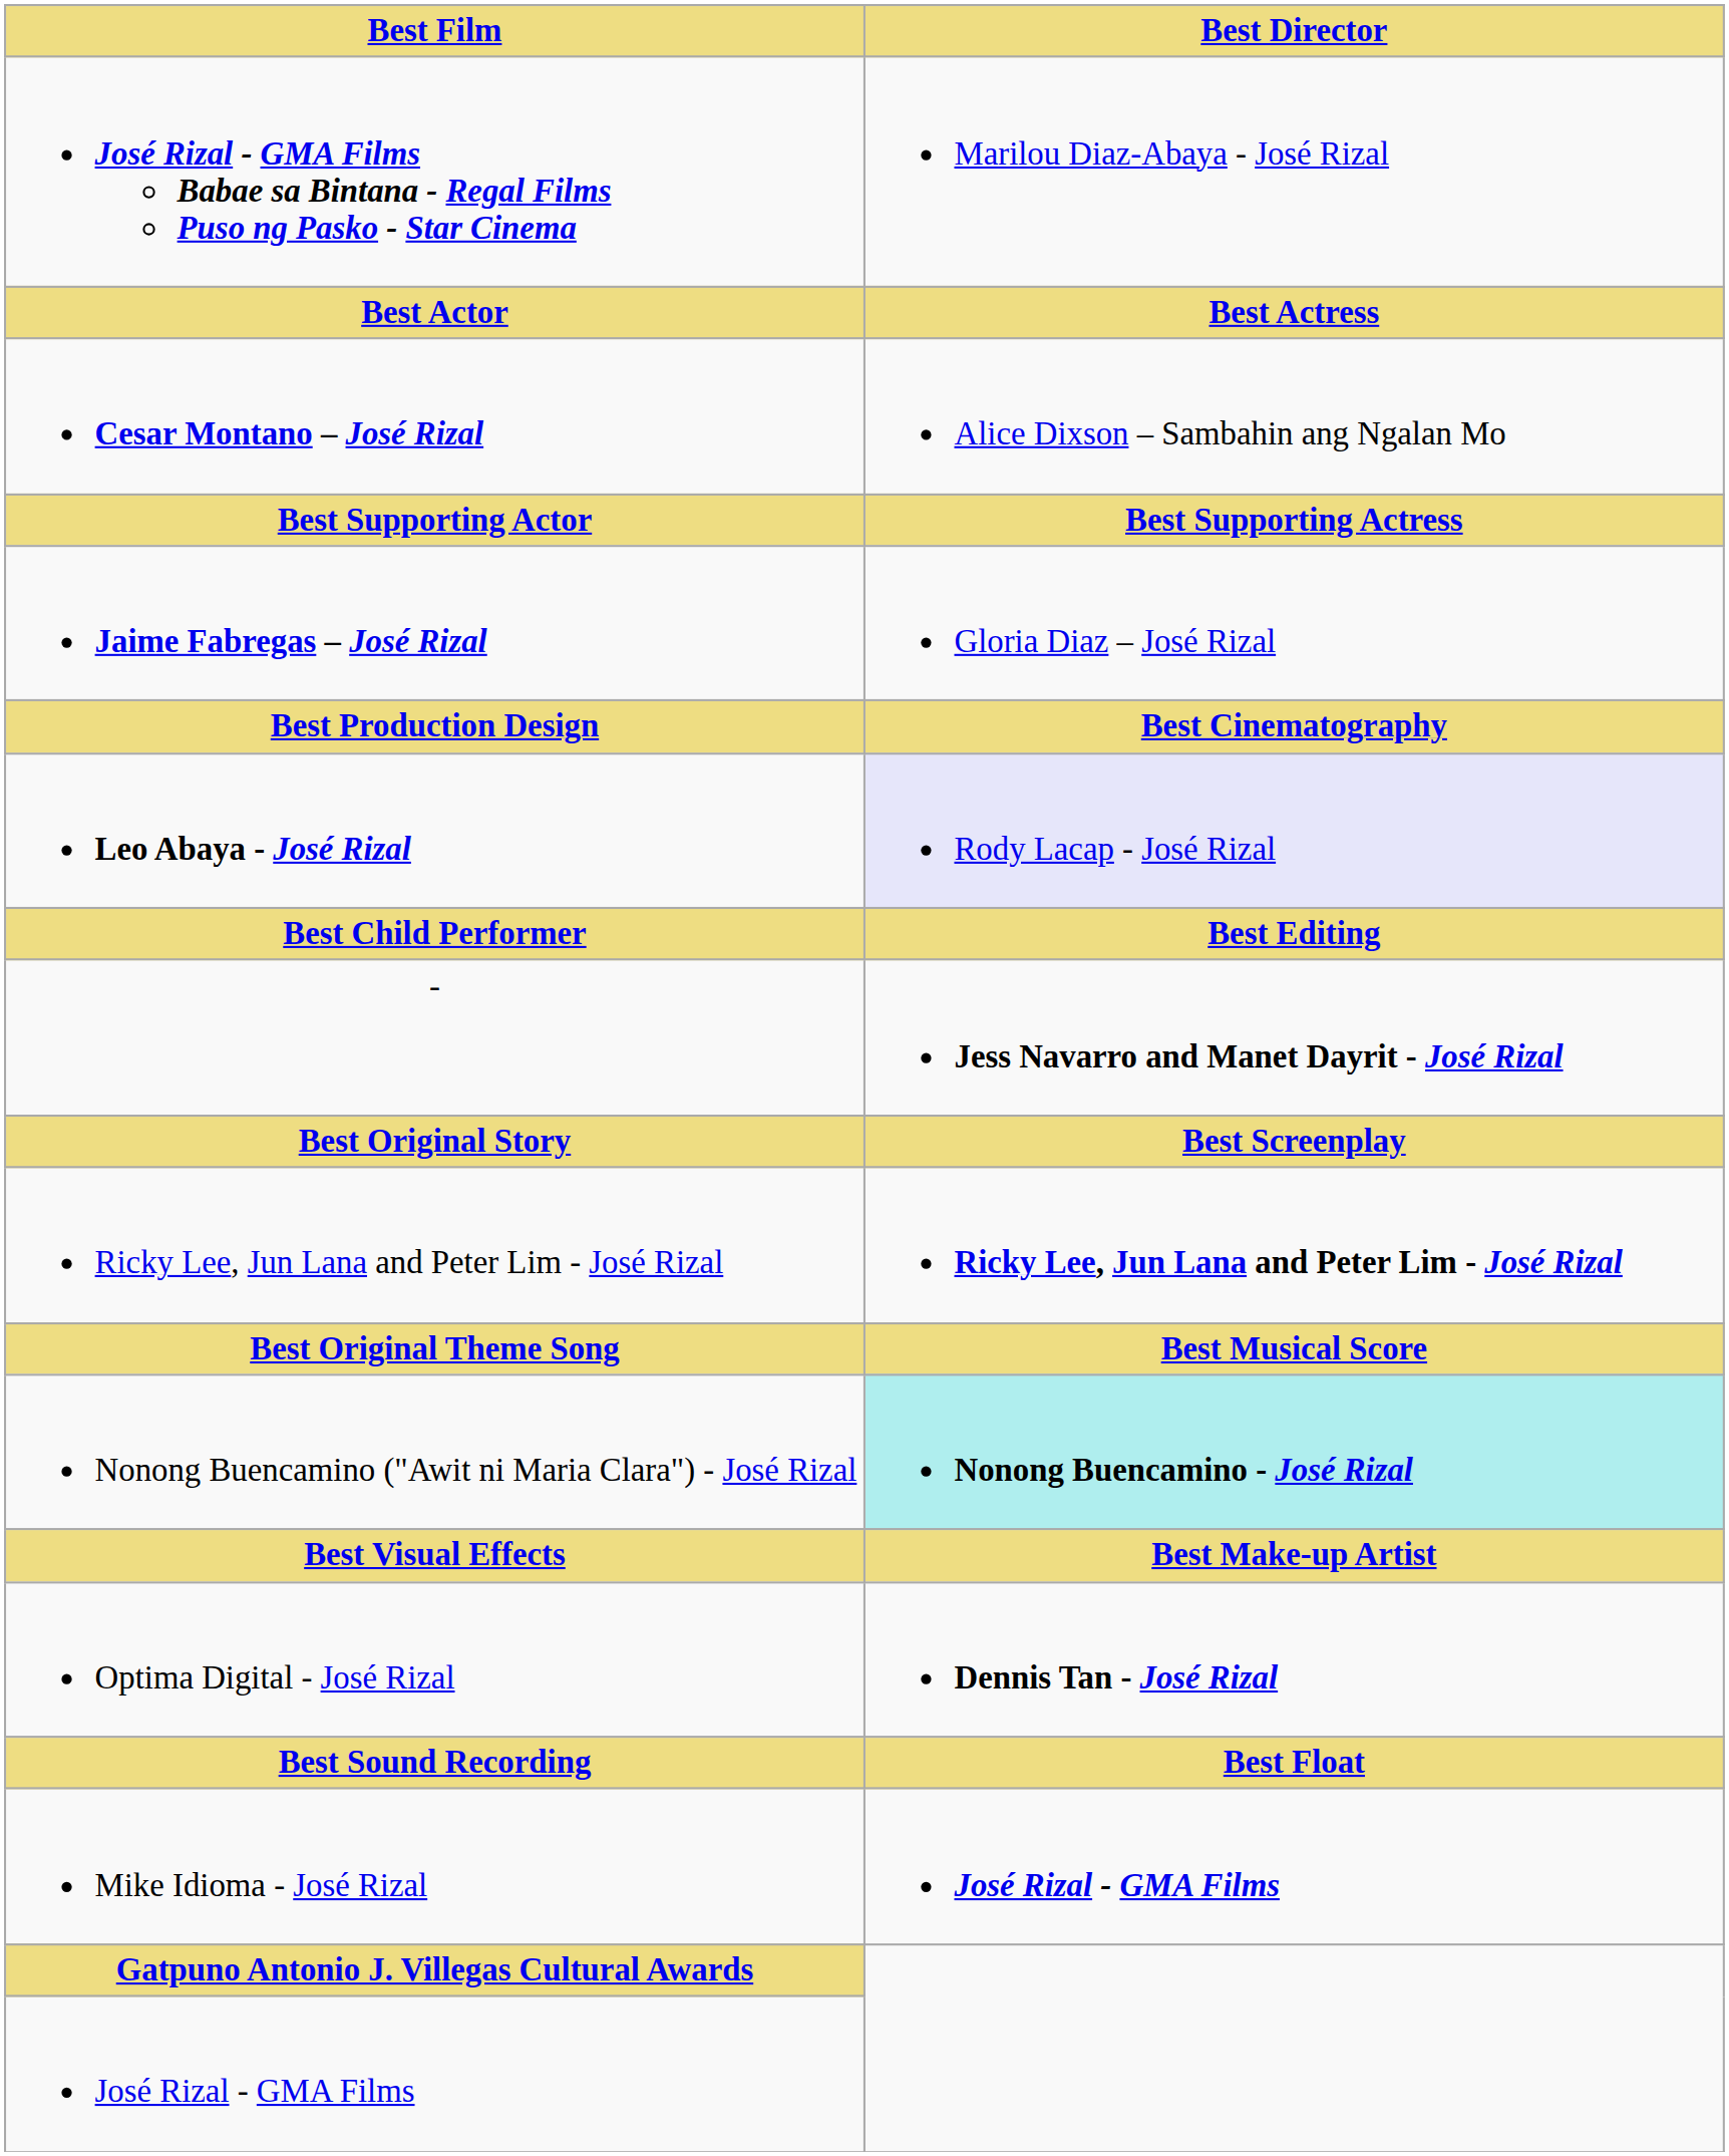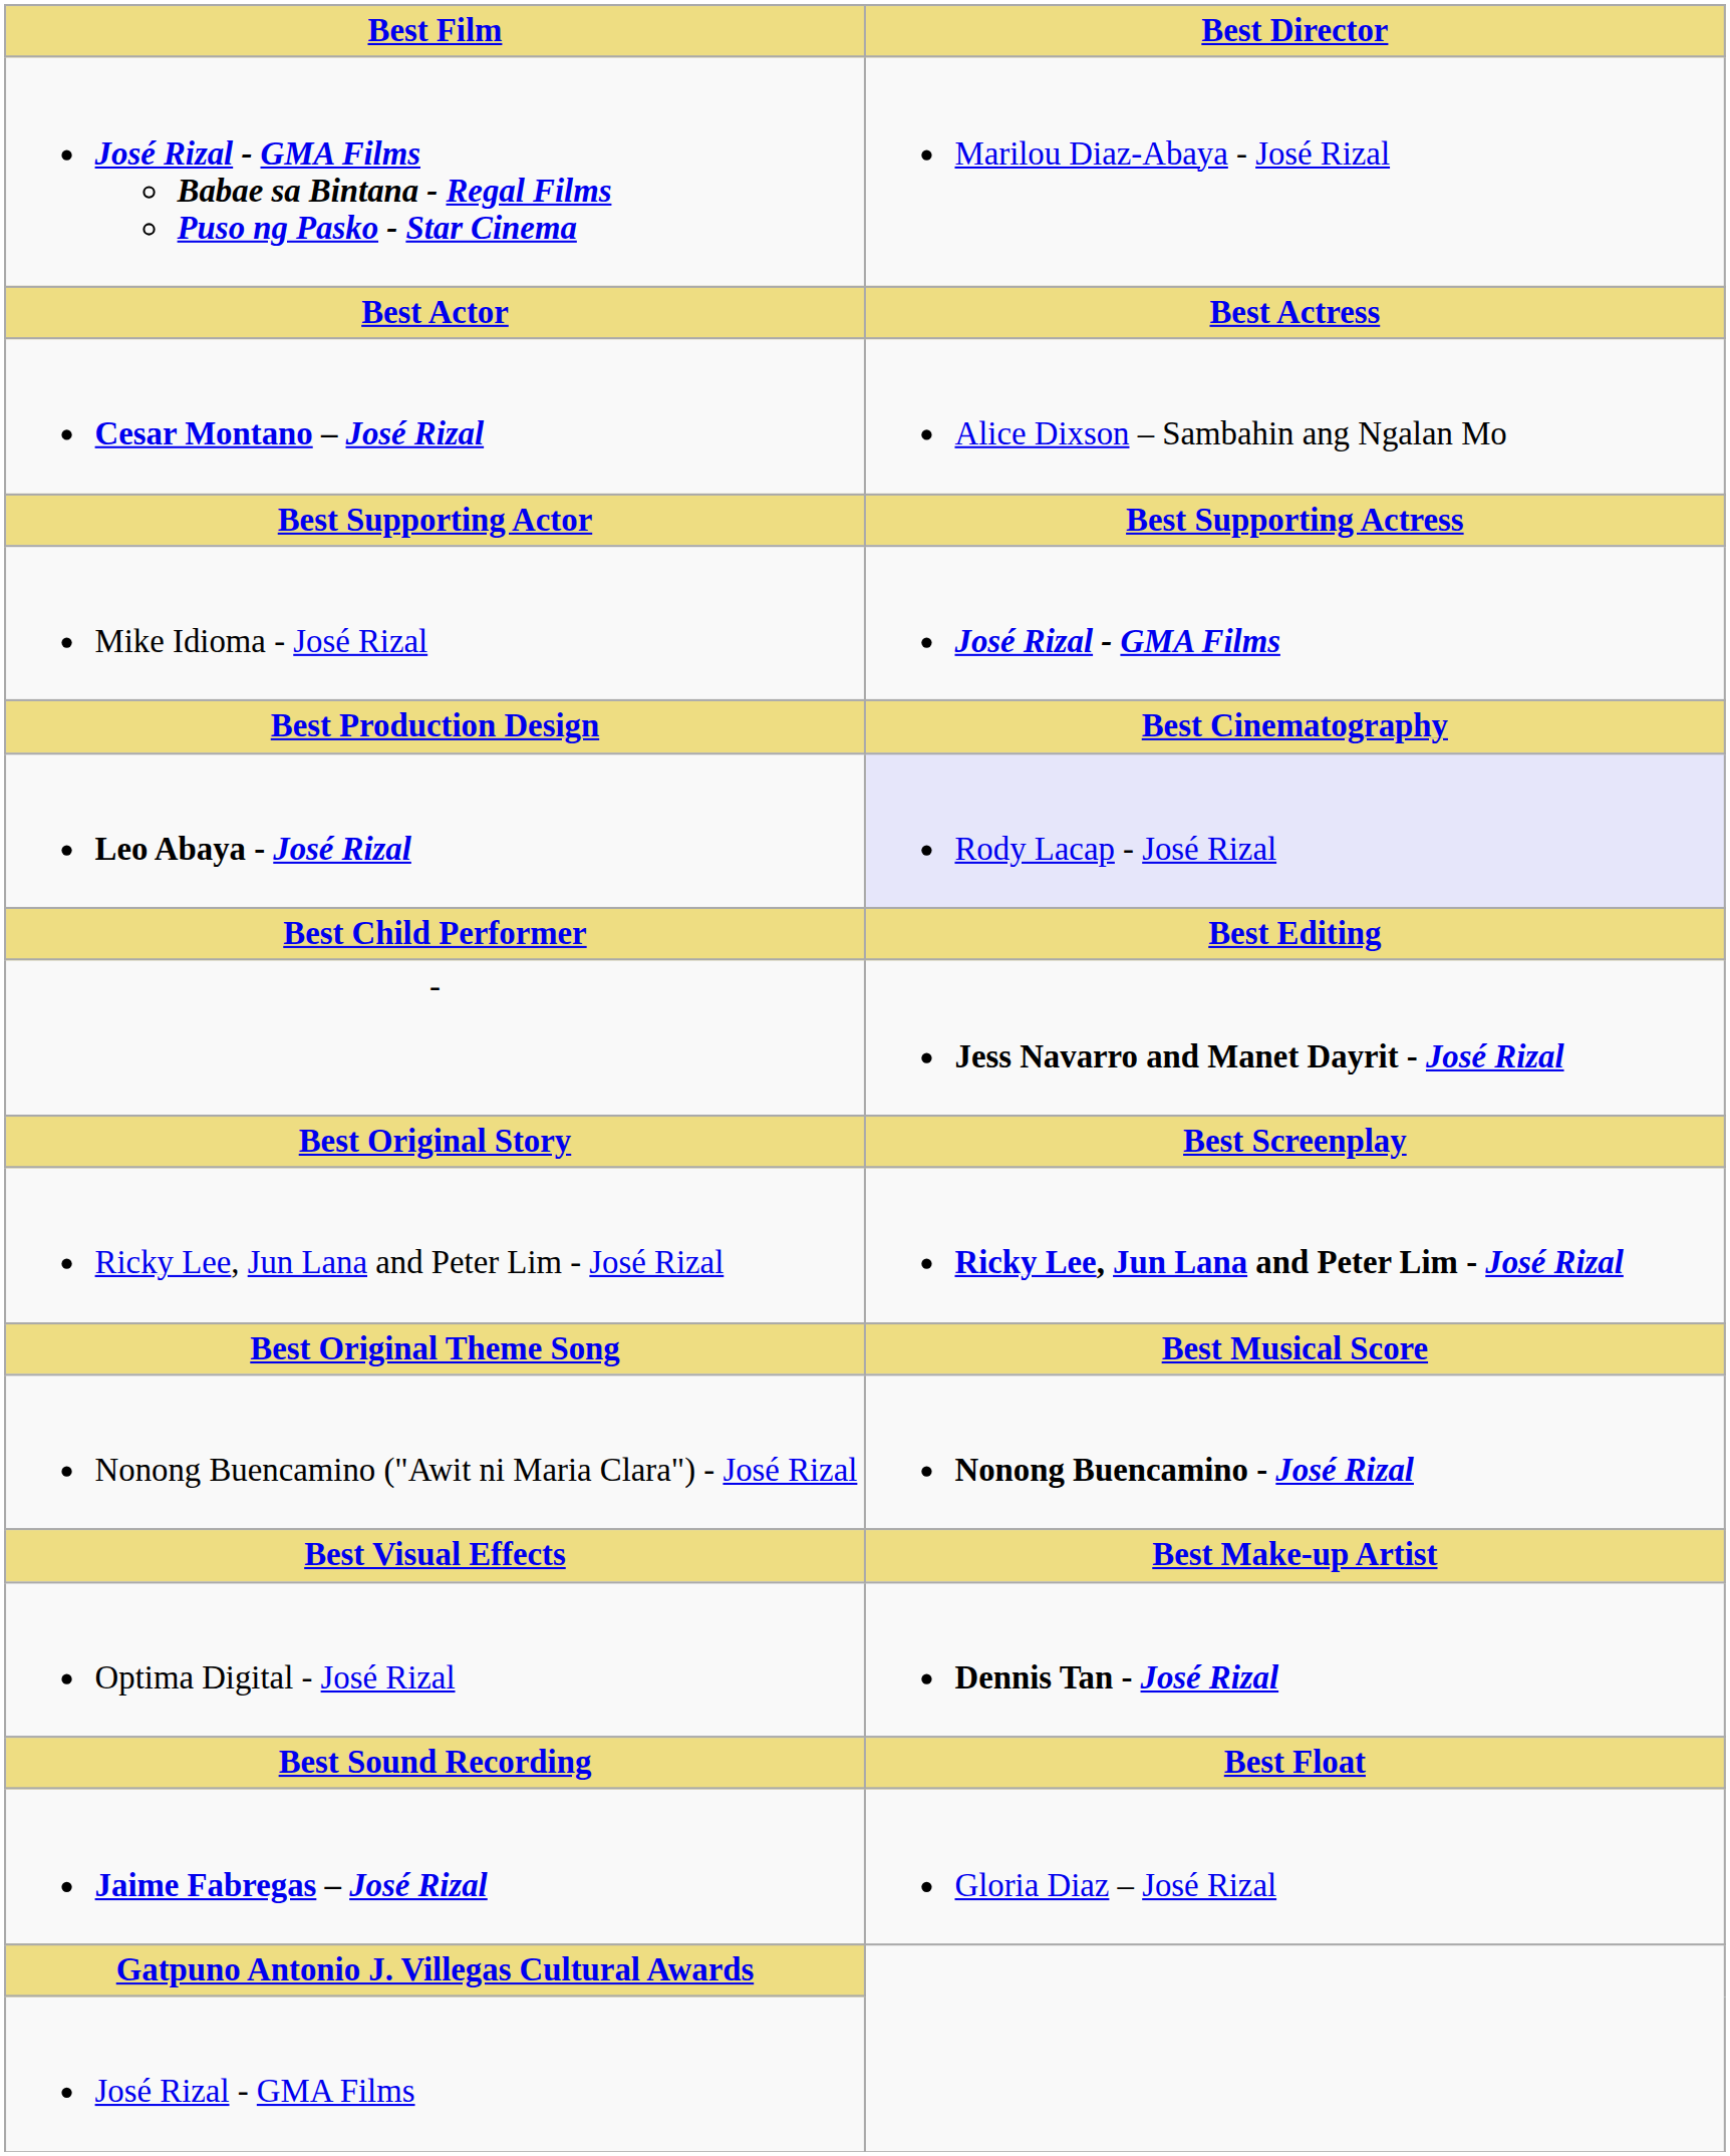rows swapped: Jaime Fabregas – José Rizal <-> Mike Idioma - José Rizal
Nonong Buencamino ("Awit ni Maria Clara") - José Rizal | Best Director: paleturquoise background -> no background
